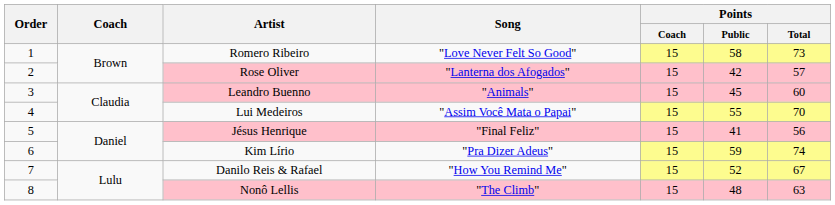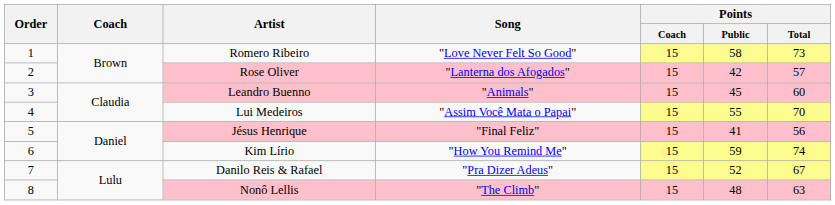Kim Lírio | Song: "Pra Dizer Adeus" -> "How You Remind Me"
Danilo Reis & Rafael | Song: "How You Remind Me" -> "Pra Dizer Adeus"
